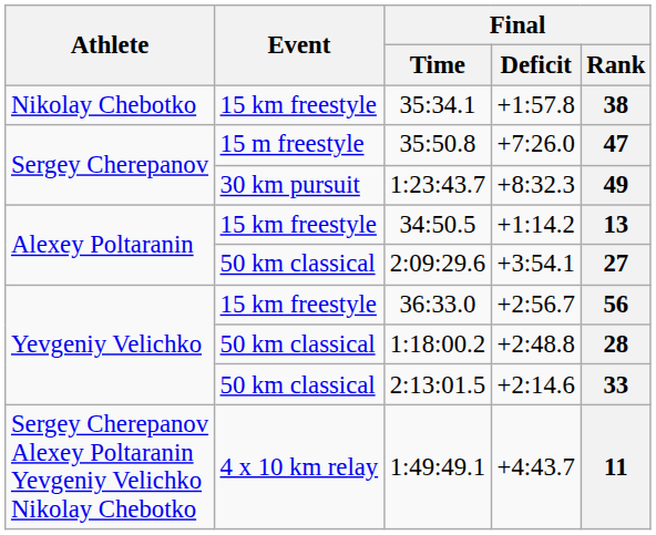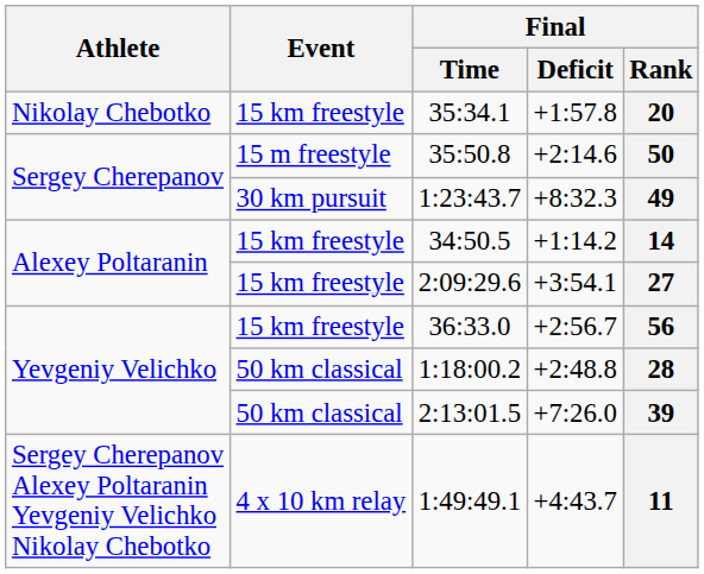35:34.1 | Final / Rank: 38 -> 20
35:50.8 | Final / Deficit: +7:26.0 -> +2:14.6
35:50.8 | Final / Rank: 47 -> 50
34:50.5 | Final / Rank: 13 -> 14
2:09:29.6 | Event: 50 km classical -> 15 km freestyle
2:13:01.5 | Final / Deficit: +2:14.6 -> +7:26.0
2:13:01.5 | Final / Rank: 33 -> 39
